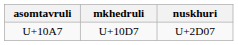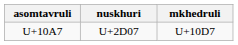columns swapped: nuskhuri <-> mkhedruli
